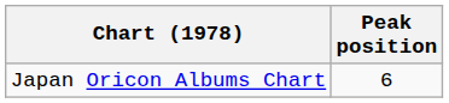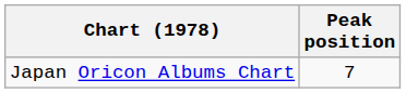Japan Oricon Albums Chart | Peak position: 6 -> 7
